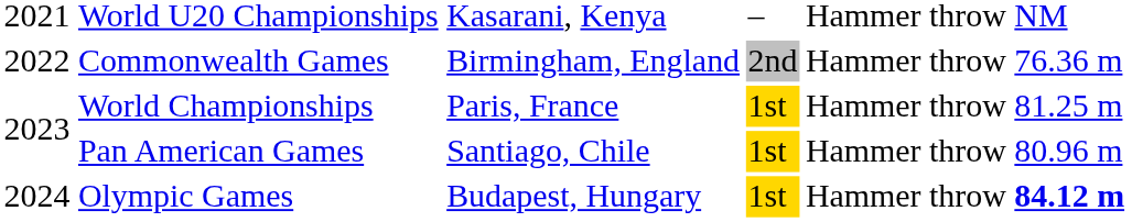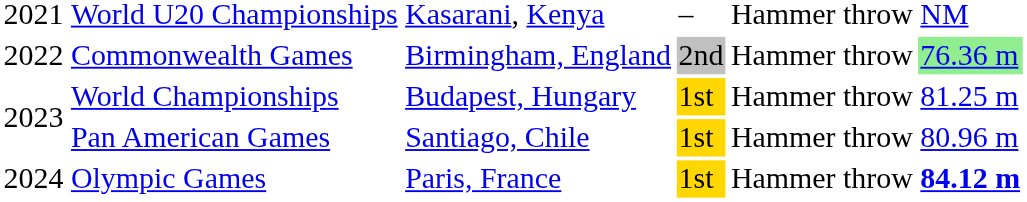Commonwealth Games | column 6: no background -> lightgreen background
World Championships | column 3: Paris, France -> Budapest, Hungary
Olympic Games | column 3: Budapest, Hungary -> Paris, France
